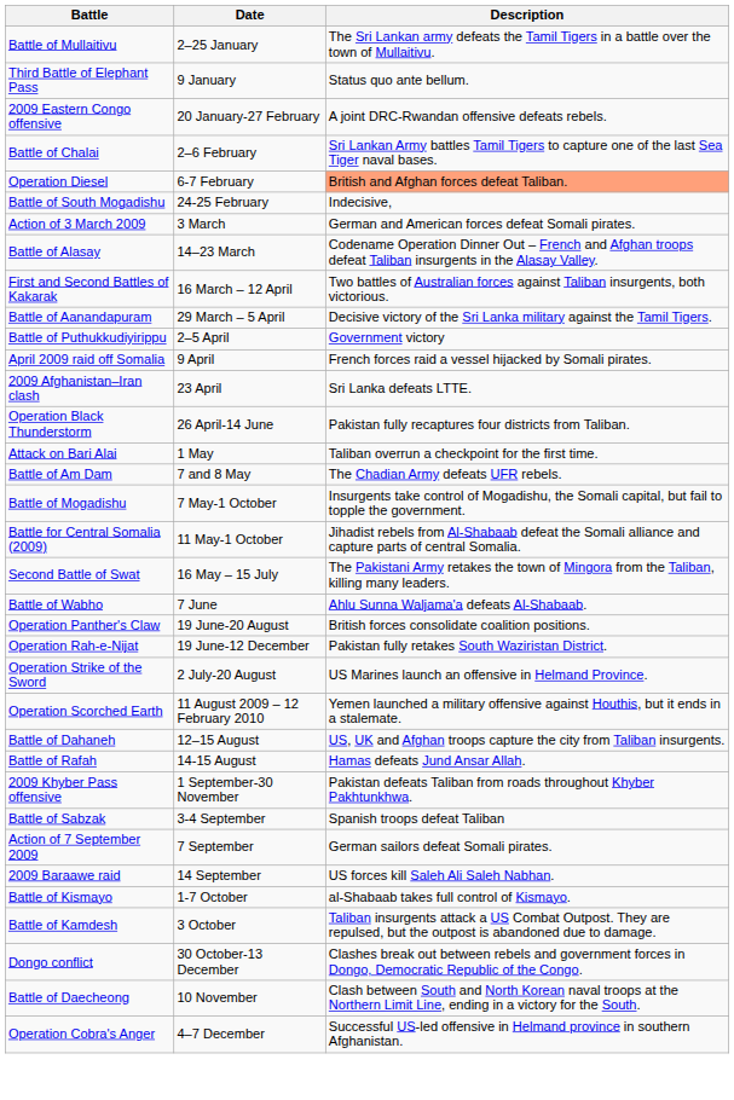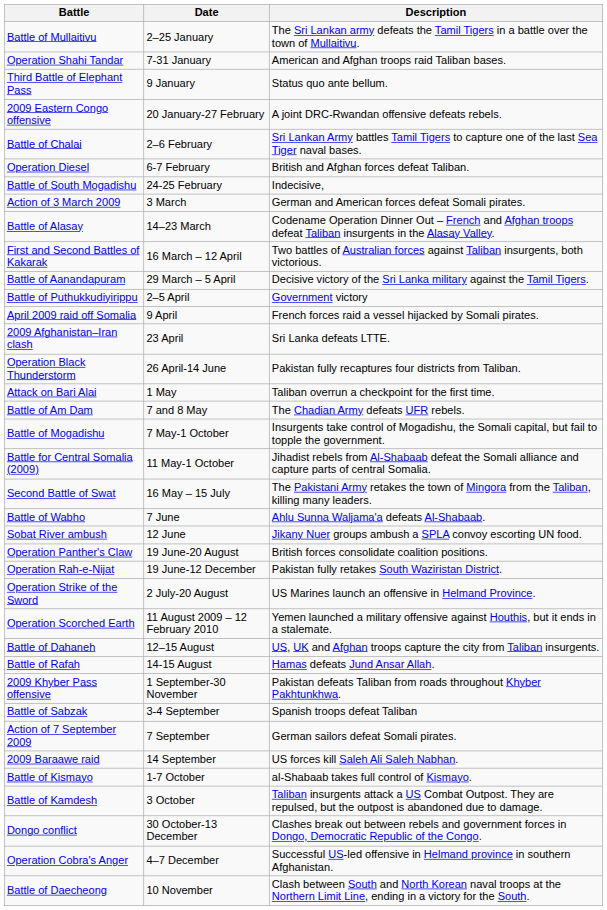+ row: Operation Shahi Tandar | 7-31 January | American and Afghan troops raid Taliban bases.
Operation Diesel | Description: lightsalmon background -> no background
+ row: Sobat River ambush | 12 June | Jikany Nuer groups ambush a SPLA convoy escorting UN food.
rows swapped: Battle of Daecheong <-> Operation Cobra's Anger
